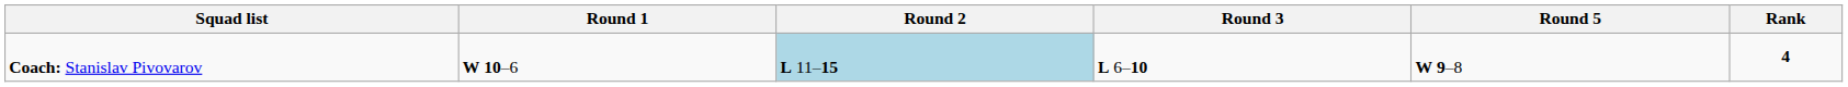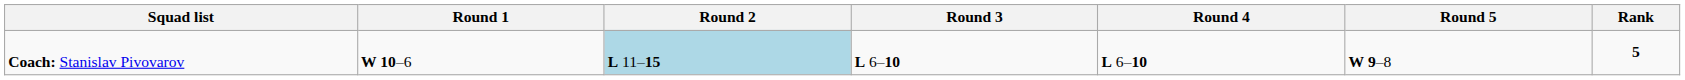+ column: Round 4 | L 6–10
Coach: Stanislav Pivovarov | Rank: 4 -> 5
